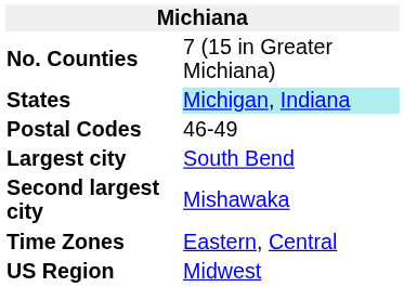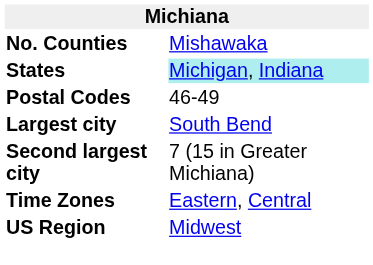No. Counties | column 2: 7 (15 in Greater Michiana) -> Mishawaka
Second largest city | column 2: Mishawaka -> 7 (15 in Greater Michiana)
